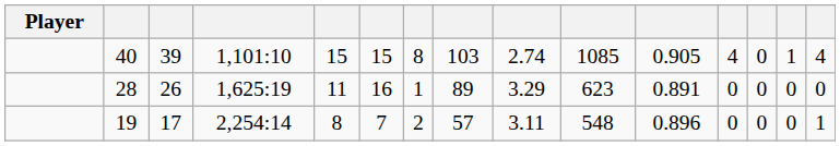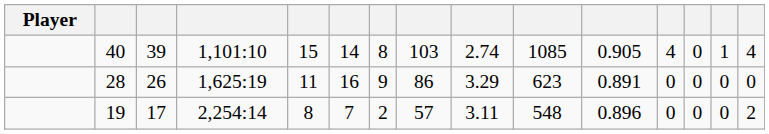40 | column 6: 15 -> 14
28 | column 7: 1 -> 9
28 | column 8: 89 -> 86
19 | column 15: 1 -> 2
